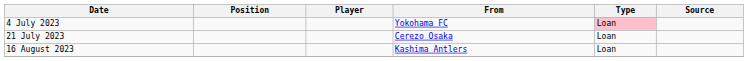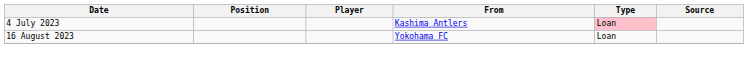4 July 2023 | From: Yokohama FC -> Kashima Antlers
- row: 21 July 2023 | Cerezo Osaka | Loan
16 August 2023 | From: Kashima Antlers -> Yokohama FC
